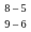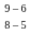rows swapped: 8 – 5 <-> 9 – 6
